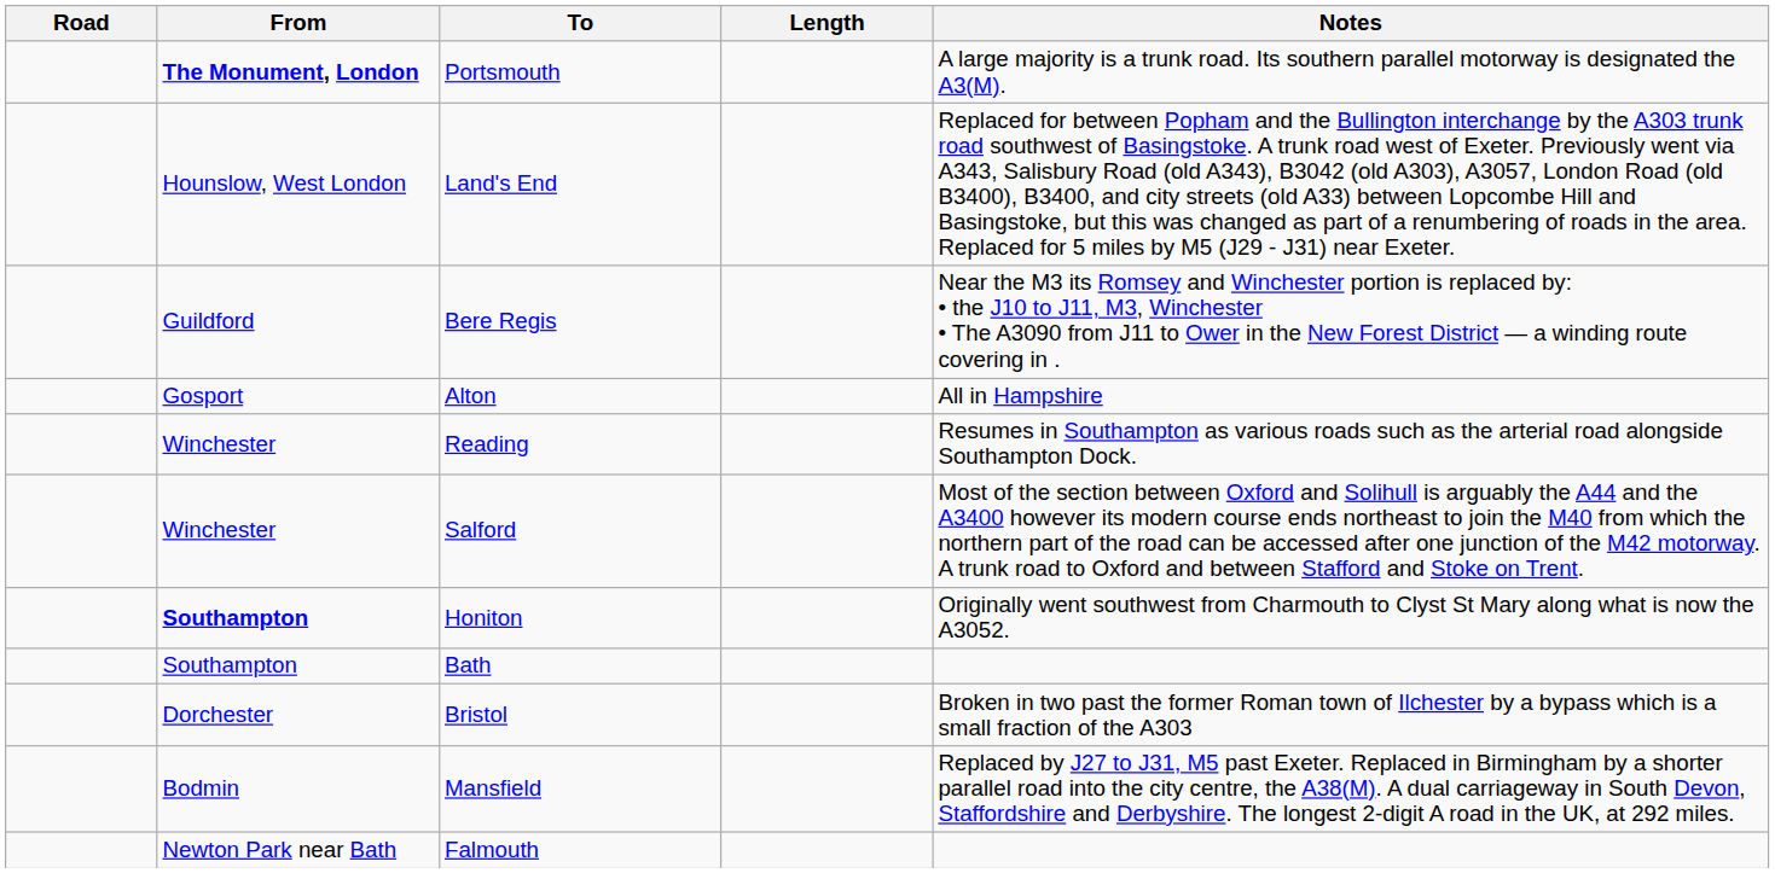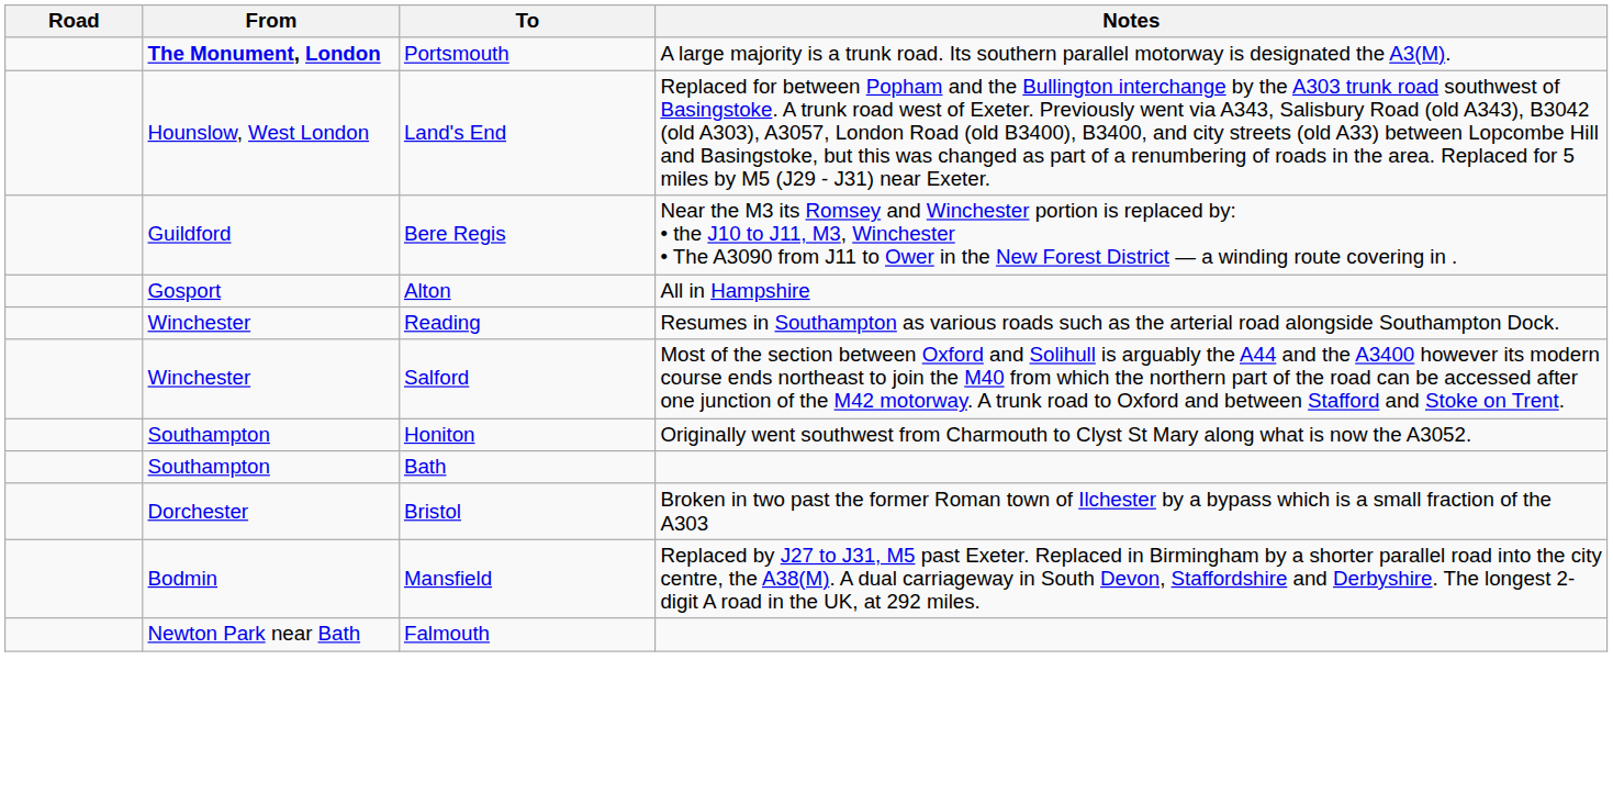- column: Length
Honiton | From: bold -> normal
